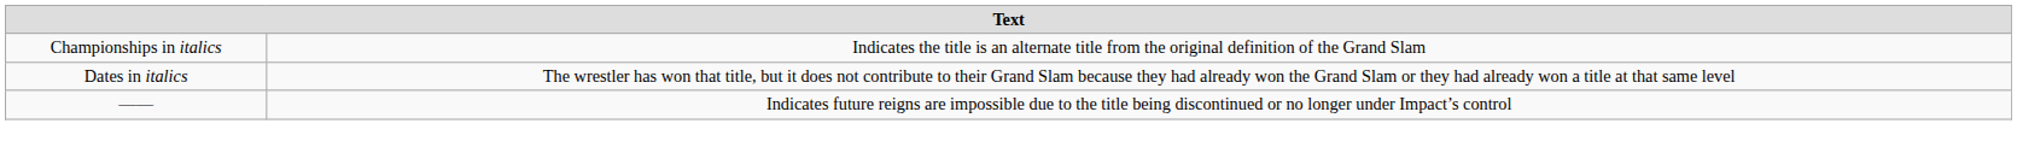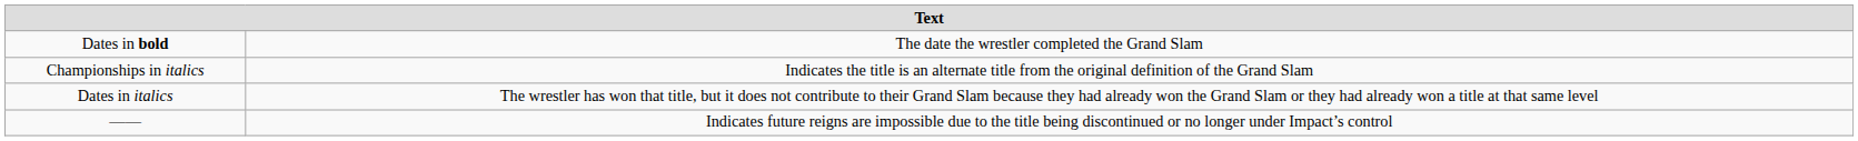+ row: Dates in bold | The date the wrestler completed the Grand Slam
